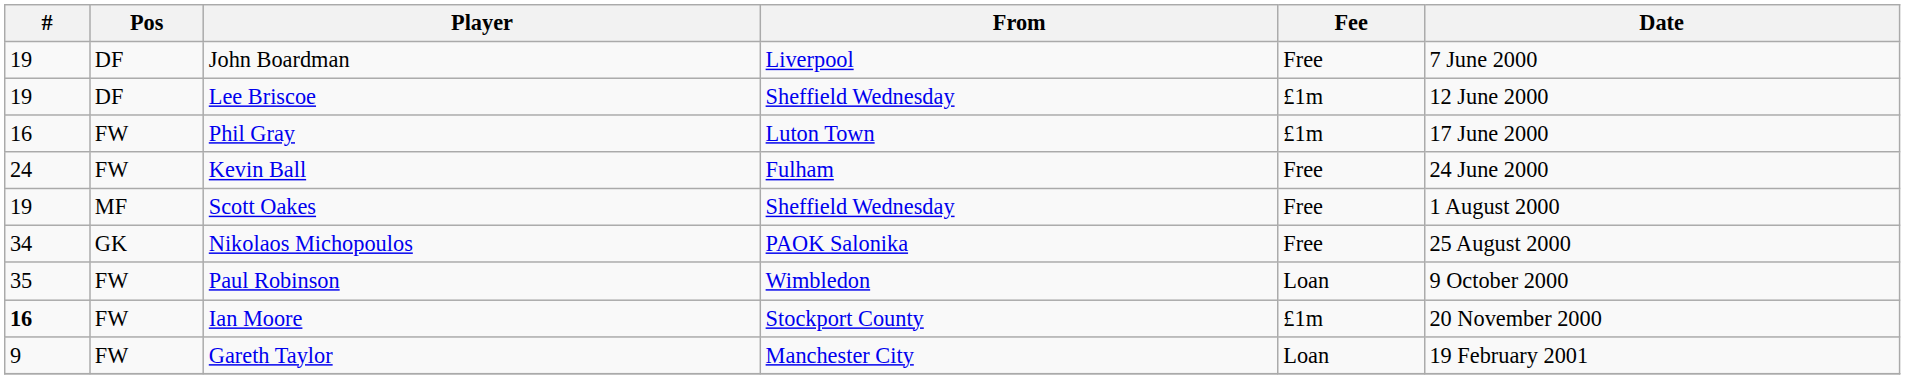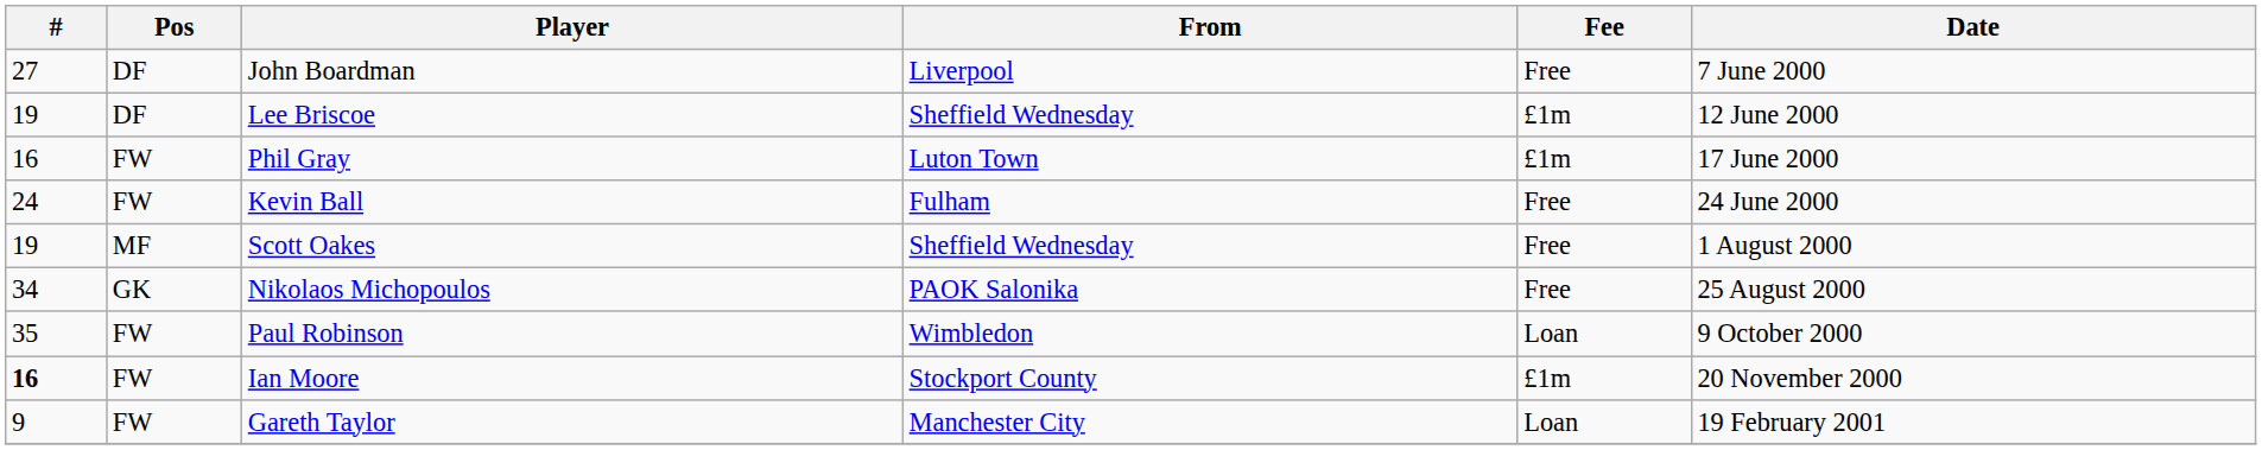John Boardman | #: 19 -> 27
